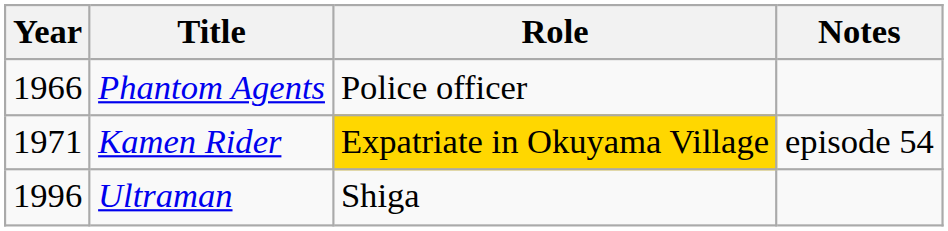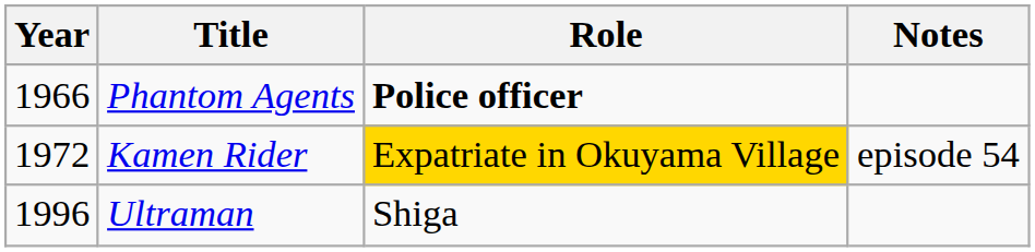Phantom Agents | Role: normal -> bold
Kamen Rider | Year: 1971 -> 1972
